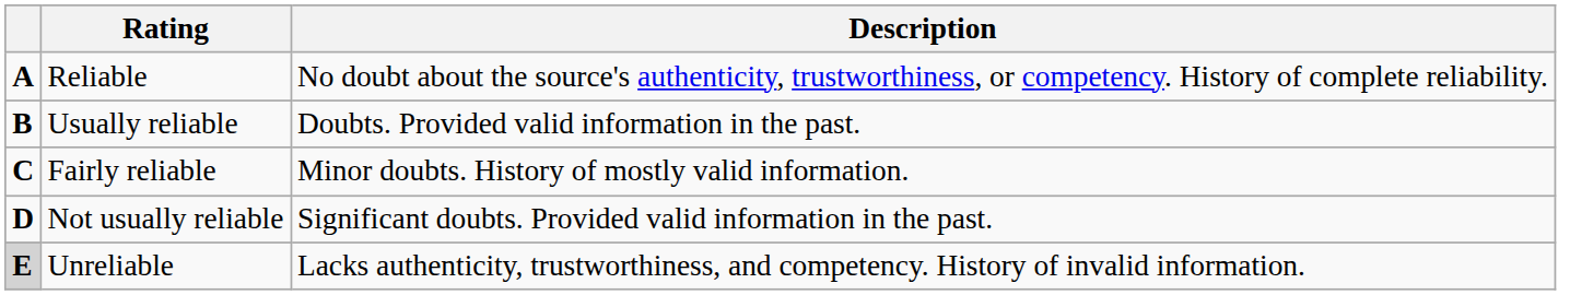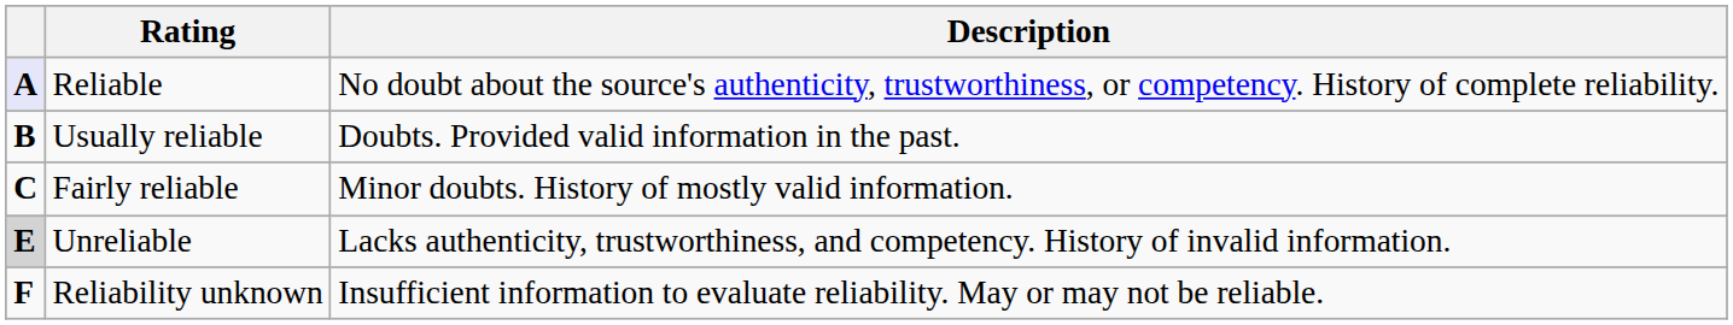Reliable | column 1: no background -> lavender background
- row: D | Not usually reliable | Significant doubts. Provided valid information in the past.
+ row: F | Reliability unknown | Insufficient information to evaluate reliability. May or may not be reliable.
